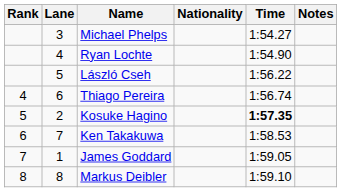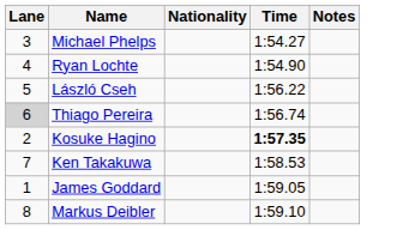- column: Rank | 4 | 5 | 6 | 7 | 8
Thiago Pereira | Lane: no background -> lightgrey background
